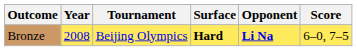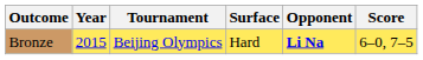Bronze | Year: 2008 -> 2015
Bronze | Surface: bold -> normal
